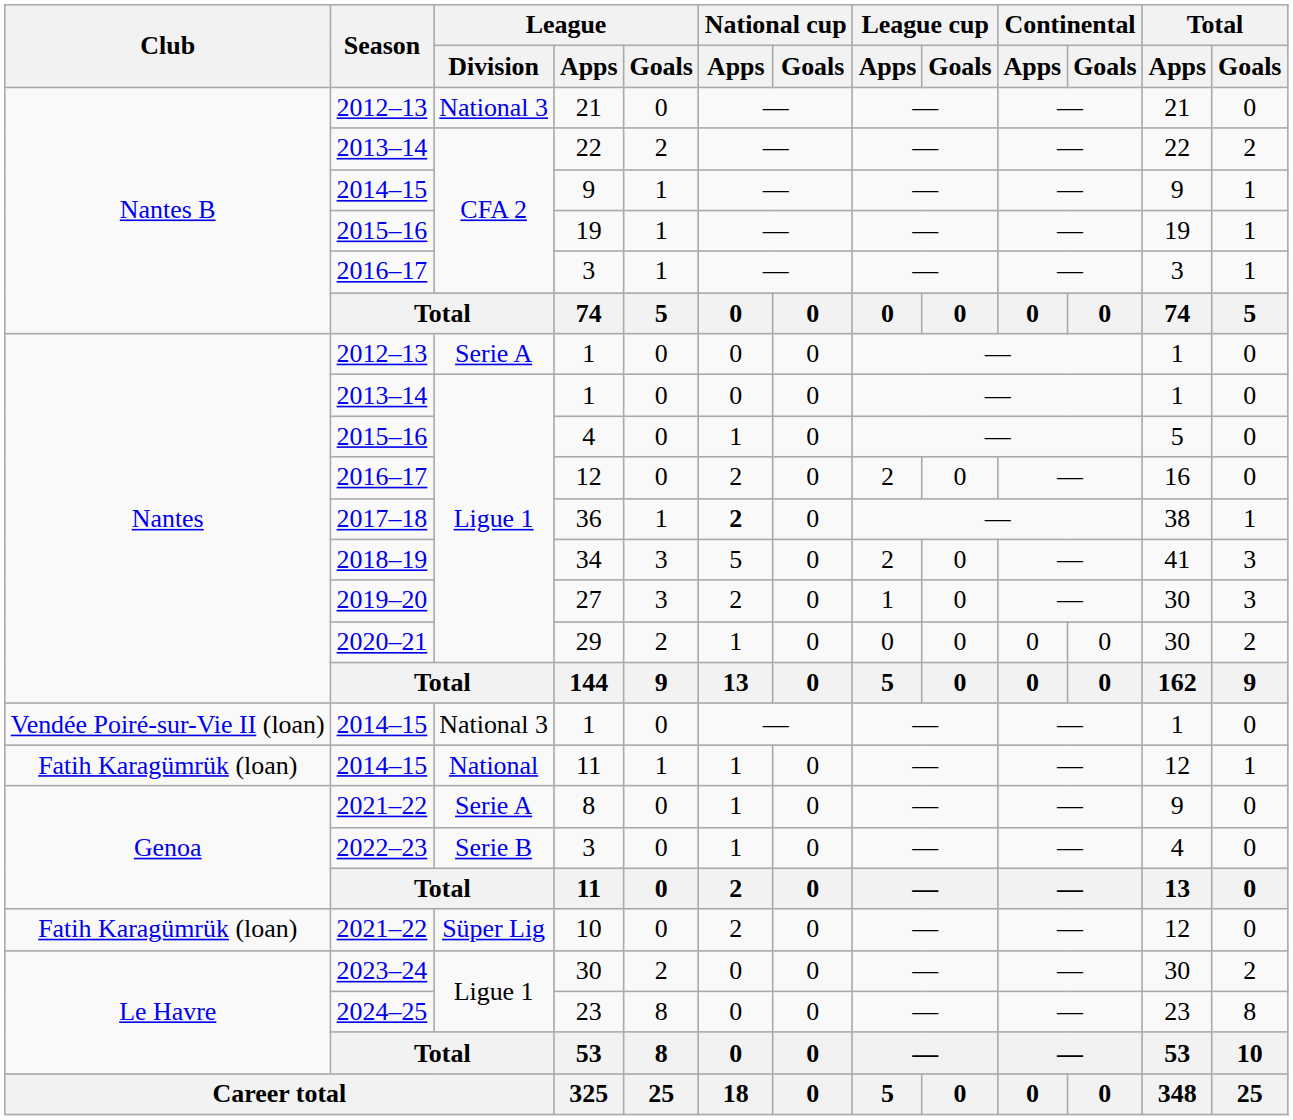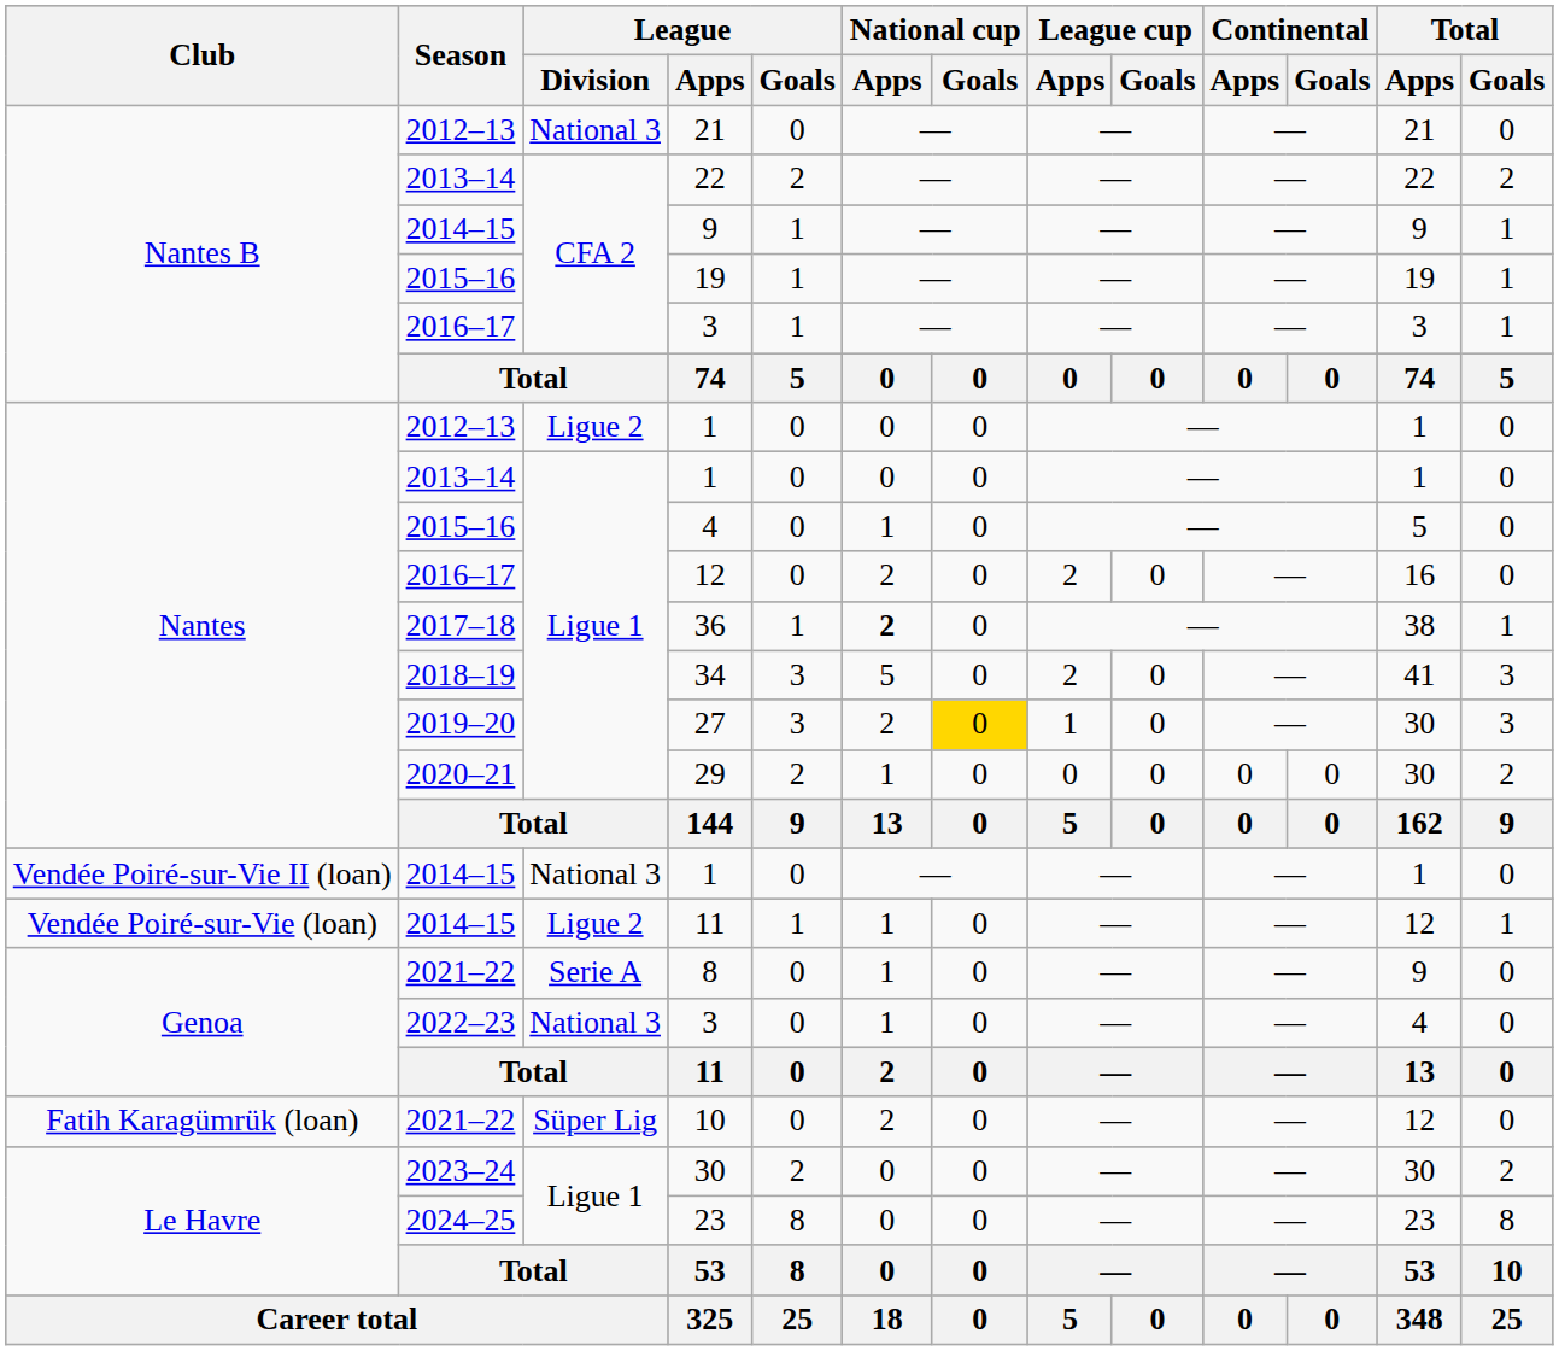2012–13 / 1 | League / Division: Serie A -> Ligue 2
27 | National cup / Goals: no background -> gold background
2014–15 / 11 | Club: Fatih Karagümrük (loan) -> Vendée Poiré-sur-Vie (loan)
2014–15 / 11 | League / Division: National -> Ligue 2
2022–23 / 3 | League / Division: Serie B -> National 3
